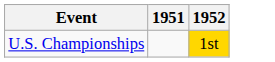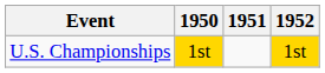+ column: 1950 | 1st
